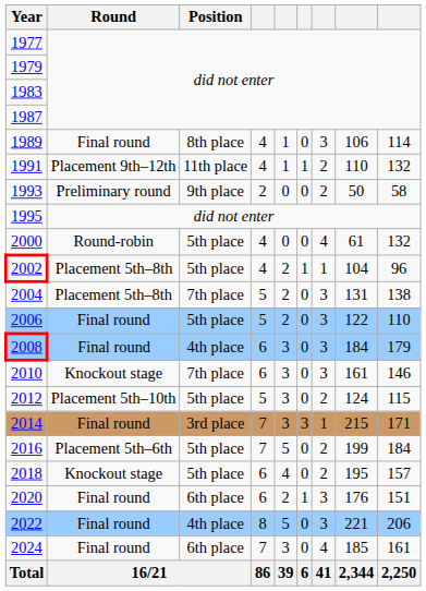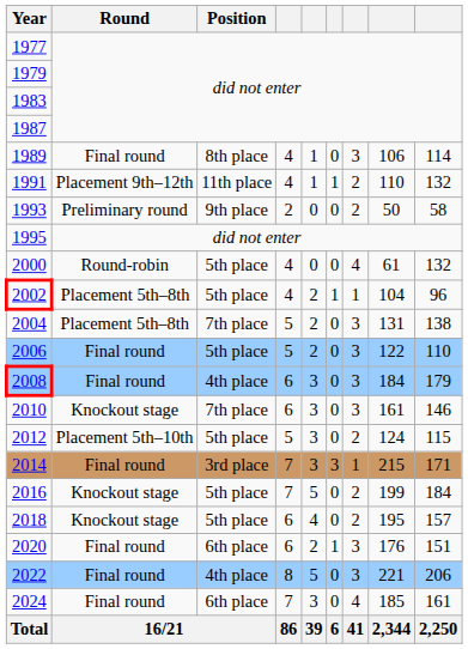2016 | Round: Placement 5th–6th -> Knockout stage
